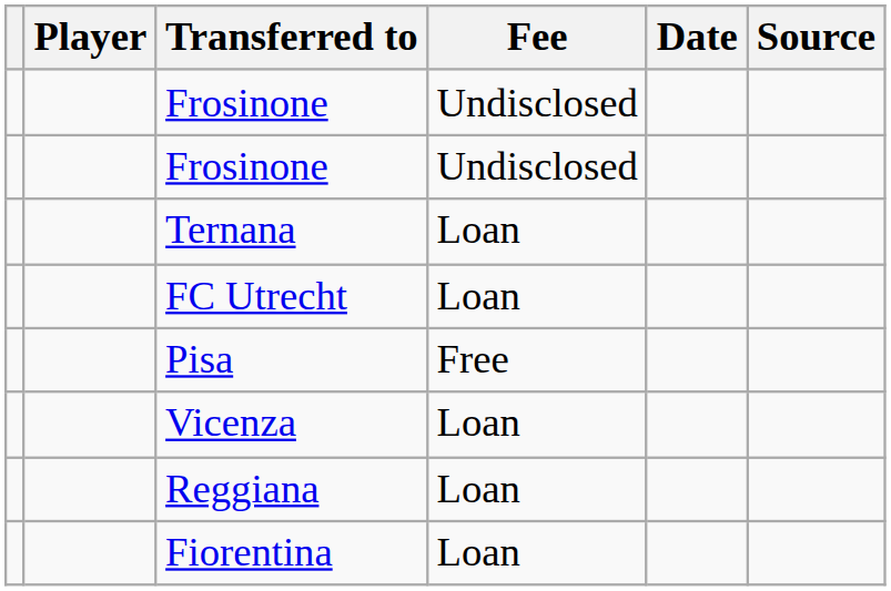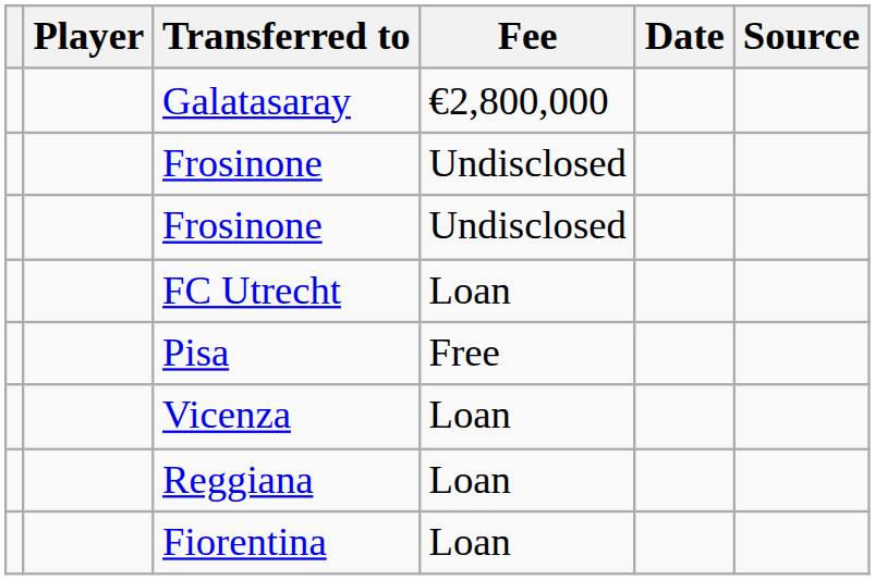+ row: Galatasaray | €2,800,000
- row: Ternana | Loan
